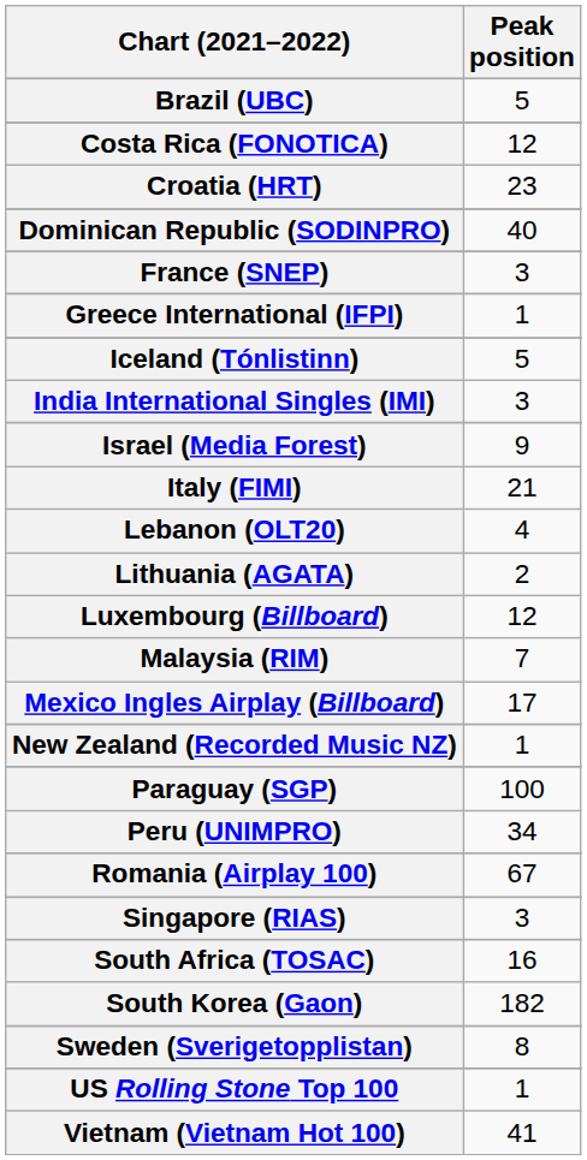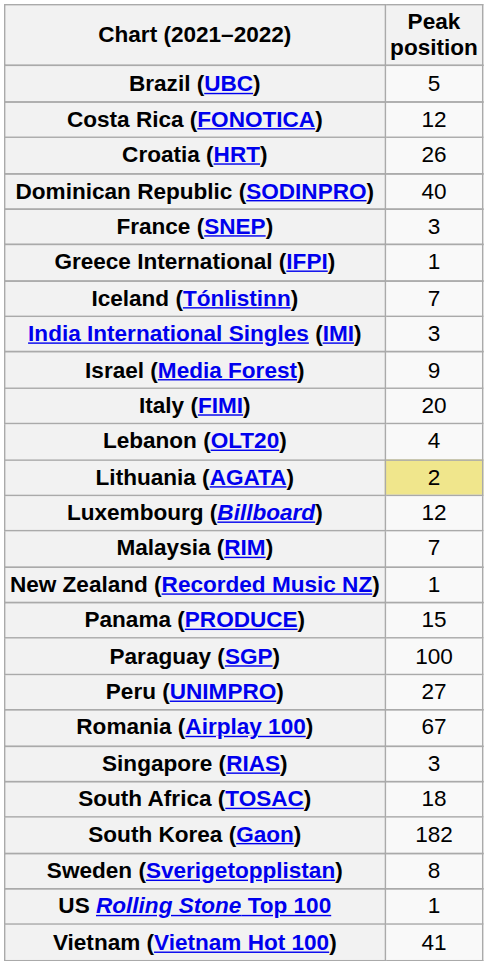Croatia (HRT) | Peak position: 23 -> 26
Iceland (Tónlistinn) | Peak position: 5 -> 7
Italy (FIMI) | Peak position: 21 -> 20
Lithuania (AGATA) | Peak position: no background -> khaki background
- row: Mexico Ingles Airplay (Billboard) | 17
+ row: Panama (PRODUCE) | 15
Peru (UNIMPRO) | Peak position: 34 -> 27
South Africa (TOSAC) | Peak position: 16 -> 18
